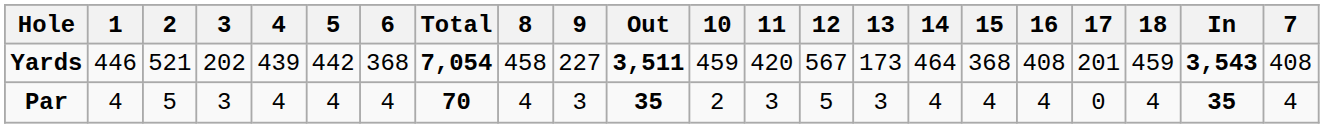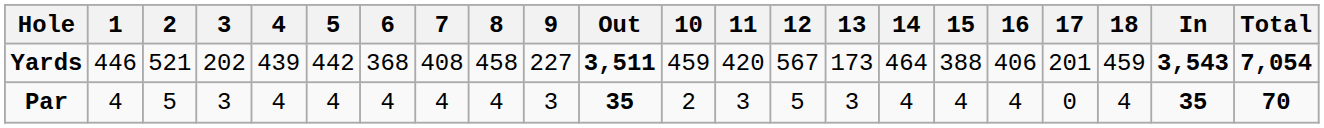columns swapped: 7 <-> Total
Yards | 15: 368 -> 388
Yards | 16: 408 -> 406
